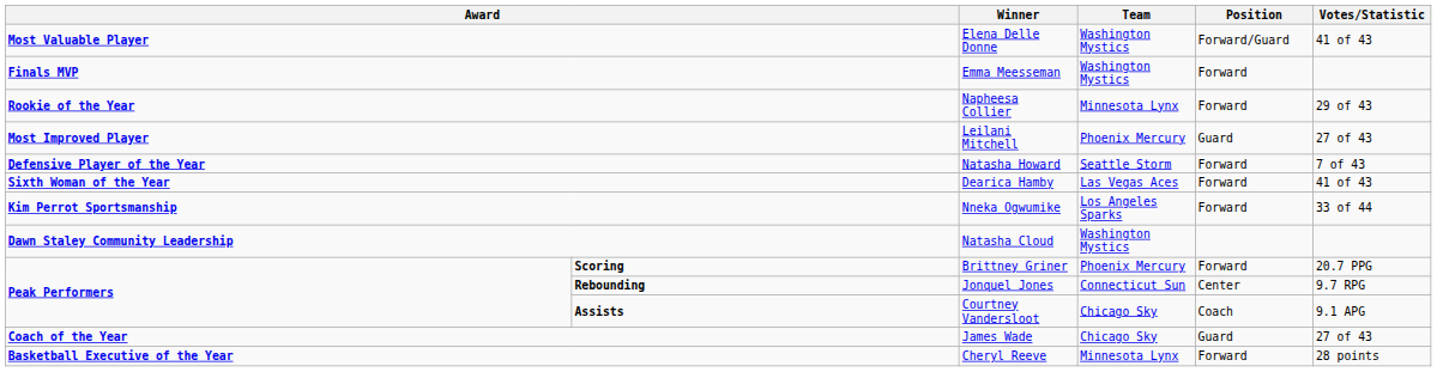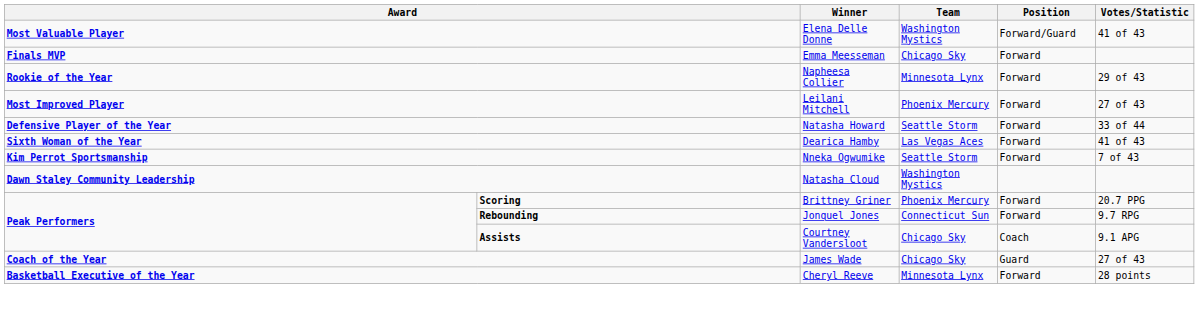Finals MVP | Team: Washington Mystics -> Chicago Sky
Most Improved Player | Position: Guard -> Forward
Defensive Player of the Year | Votes/Statistic: 7 of 43 -> 33 of 44
Kim Perrot Sportsmanship | Team: Los Angeles Sparks -> Seattle Storm
Kim Perrot Sportsmanship | Votes/Statistic: 33 of 44 -> 7 of 43
Rebounding | Position: Center -> Forward
